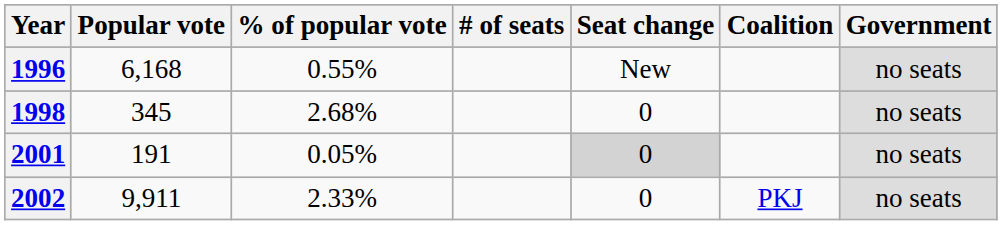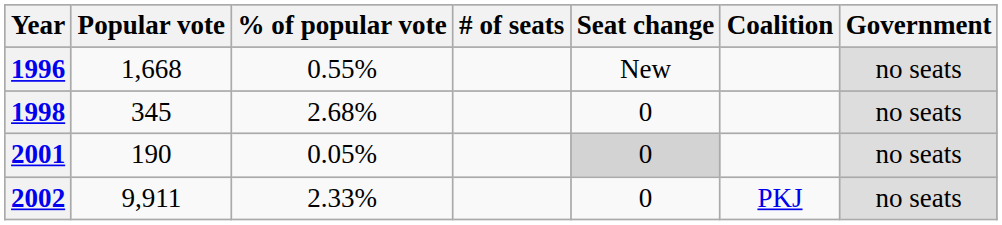1996 | Popular vote: 6,168 -> 1,668
2001 | Popular vote: 191 -> 190
